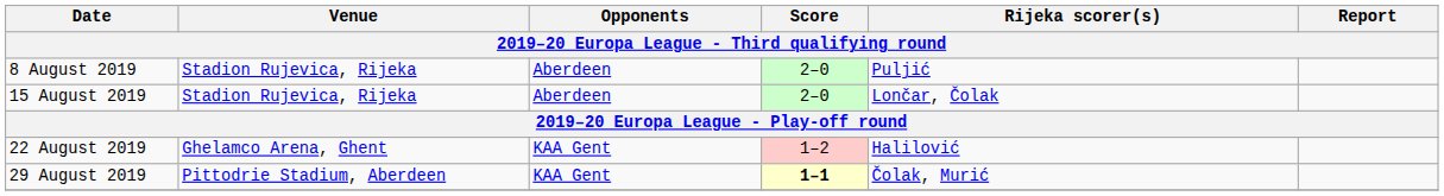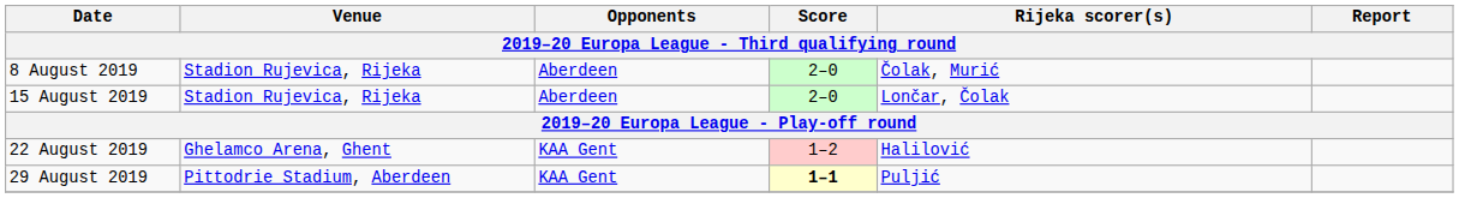8 August 2019 | Rijeka scorer(s): Puljić -> Čolak, Murić
29 August 2019 | Rijeka scorer(s): Čolak, Murić -> Puljić
